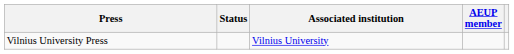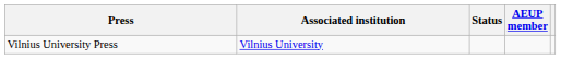columns swapped: Associated institution <-> Status
